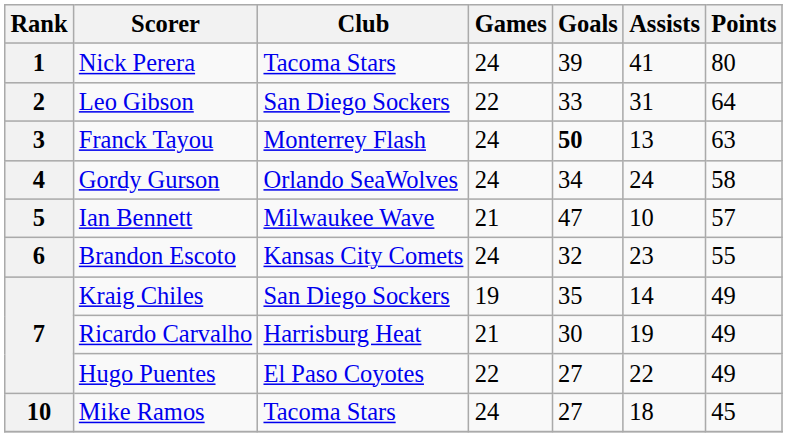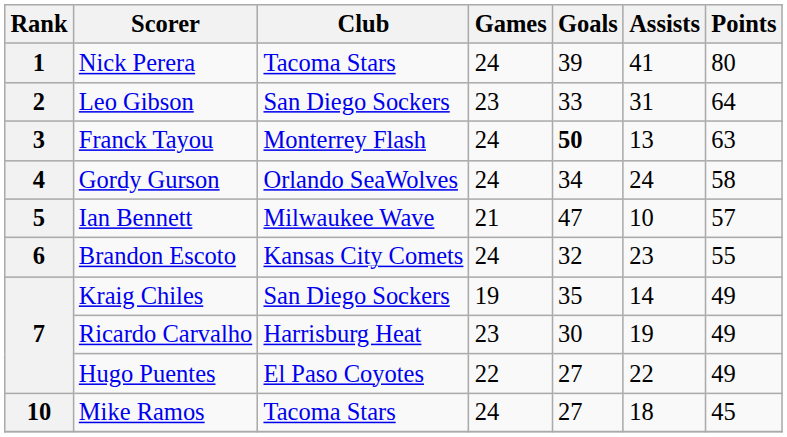Leo Gibson | Games: 22 -> 23
Ricardo Carvalho | Games: 21 -> 23
